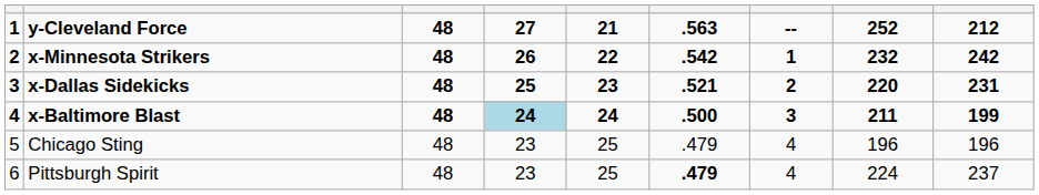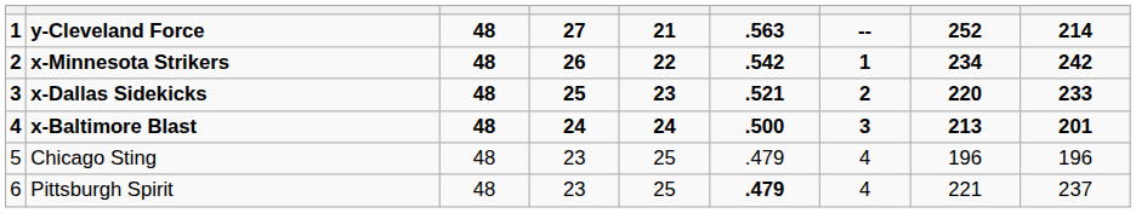y-Cleveland Force | column 9: 212 -> 214
x-Minnesota Strikers | column 8: 232 -> 234
x-Dallas Sidekicks | column 9: 231 -> 233
x-Baltimore Blast | column 4: lightblue background -> no background
x-Baltimore Blast | column 8: 211 -> 213
x-Baltimore Blast | column 9: 199 -> 201
Pittsburgh Spirit | column 8: 224 -> 221
